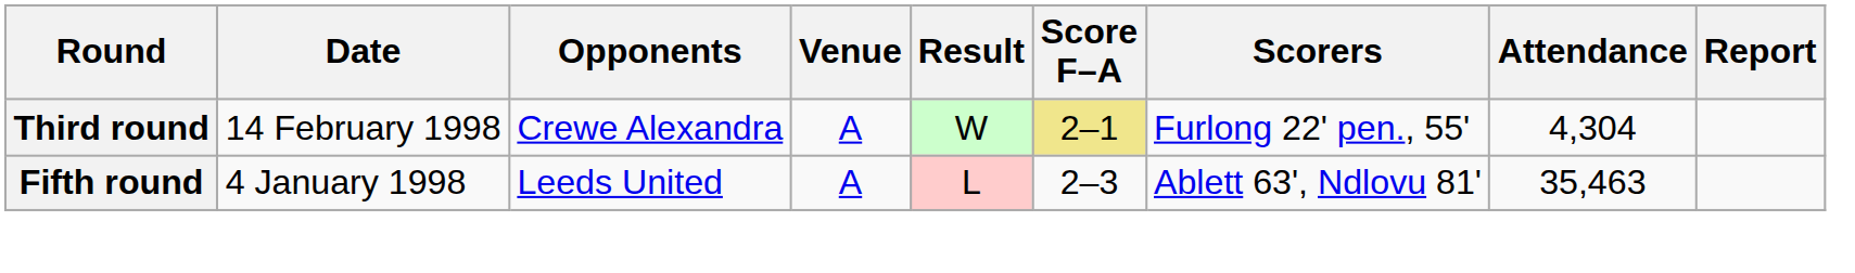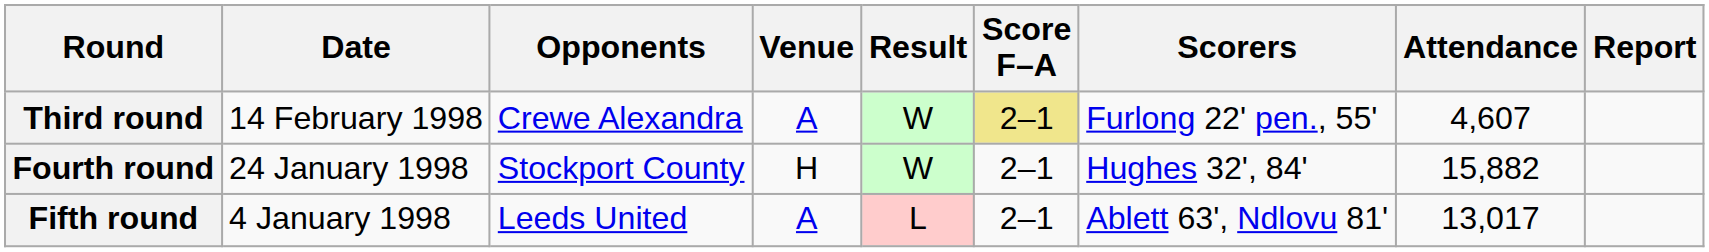Third round | Attendance: 4,304 -> 4,607
+ row: Fourth round | 24 January 1998 | Stockport County | H | W | 2–1 | Hughes 32', 84' | 15,882
Fifth round | Score F–A: 2–3 -> 2–1
Fifth round | Attendance: 35,463 -> 13,017
